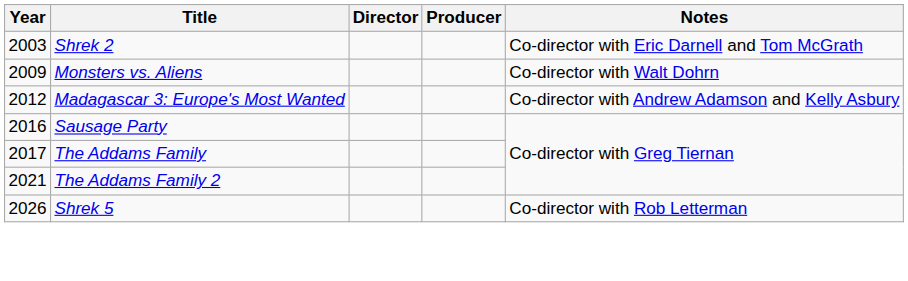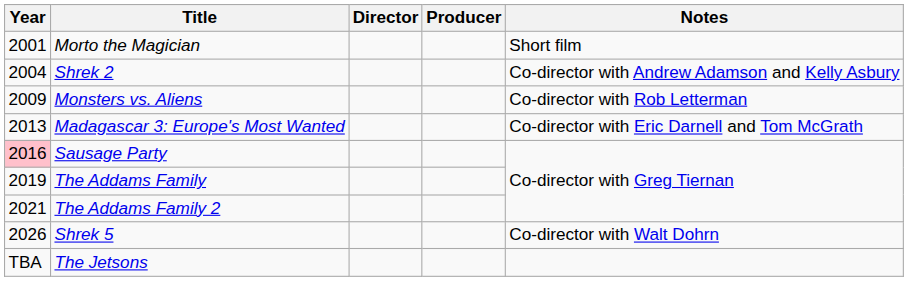+ row: 2001 | Morto the Magician | Short film
Shrek 2 | Year: 2003 -> 2004
Shrek 2 | Notes: Co-director with Eric Darnell and Tom McGrath -> Co-director with Andrew Adamson and Kelly Asbury
Monsters vs. Aliens | Notes: Co-director with Walt Dohrn -> Co-director with Rob Letterman
Madagascar 3: Europe's Most Wanted | Year: 2012 -> 2013
Madagascar 3: Europe's Most Wanted | Notes: Co-director with Andrew Adamson and Kelly Asbury -> Co-director with Eric Darnell and Tom McGrath
Sausage Party | Year: no background -> pink background
The Addams Family | Year: 2017 -> 2019
Shrek 5 | Notes: Co-director with Rob Letterman -> Co-director with Walt Dohrn
+ row: TBA | The Jetsons
